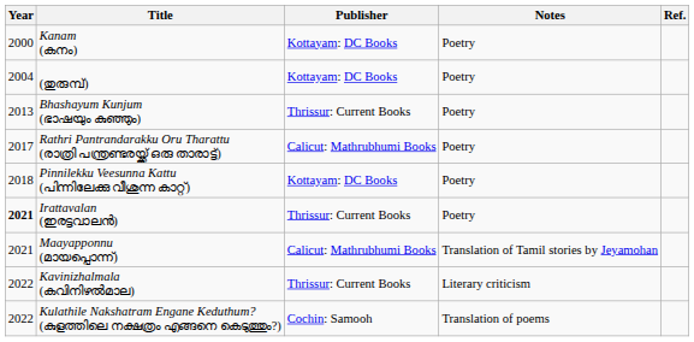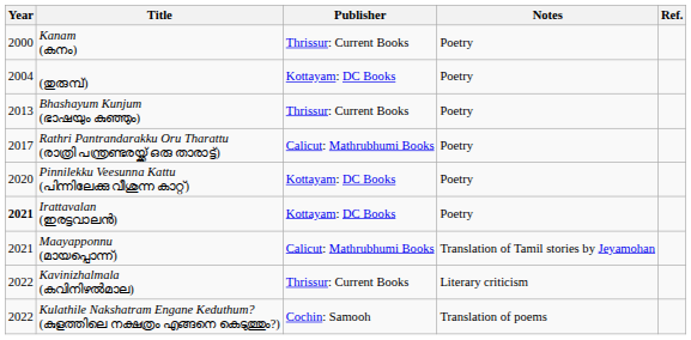Kanam (കനം) | Publisher: Kottayam: DC Books -> Thrissur: Current Books
Pinnilekku Veesunna Kattu (പിന്നിലേക്കു വീശുന്ന കാറ്റ്) | Year: 2018 -> 2020
Irattavalan (ഇരട്ടവാലൻ) | Publisher: Thrissur: Current Books -> Kottayam: DC Books
